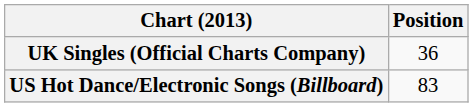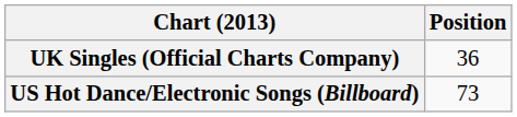US Hot Dance/Electronic Songs (Billboard) | Position: 83 -> 73
